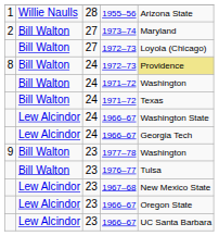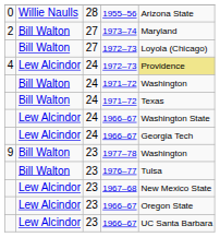1955–56 | column 1: 1 -> 0
24 / 1972–73 | column 1: 8 -> 4
24 / 1972–73 | column 2: Bill Walton -> Lew Alcindor
